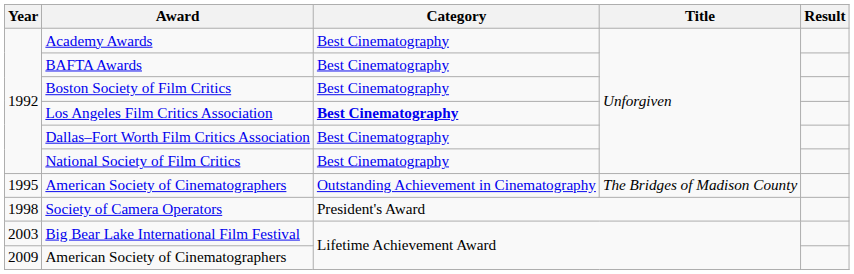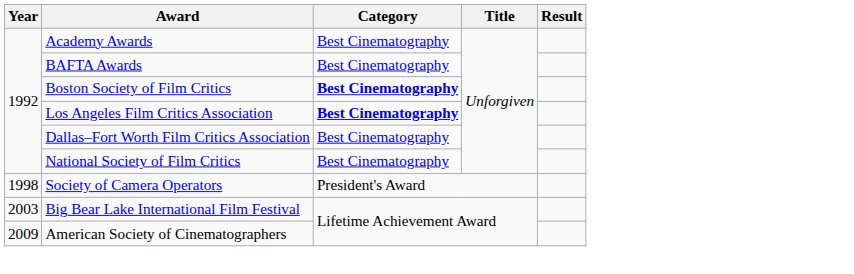Boston Society of Film Critics | Category: normal -> bold
- row: 1995 | American Society of Cinematographers | Outstanding Achievement in Cinematography | The Bridges of Madison County
